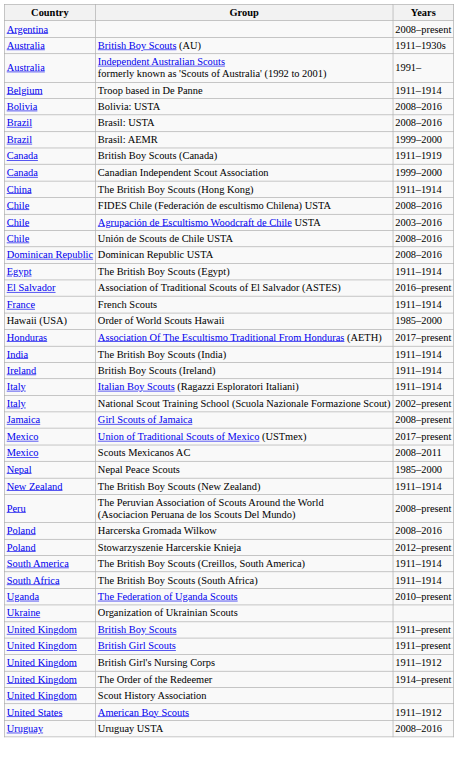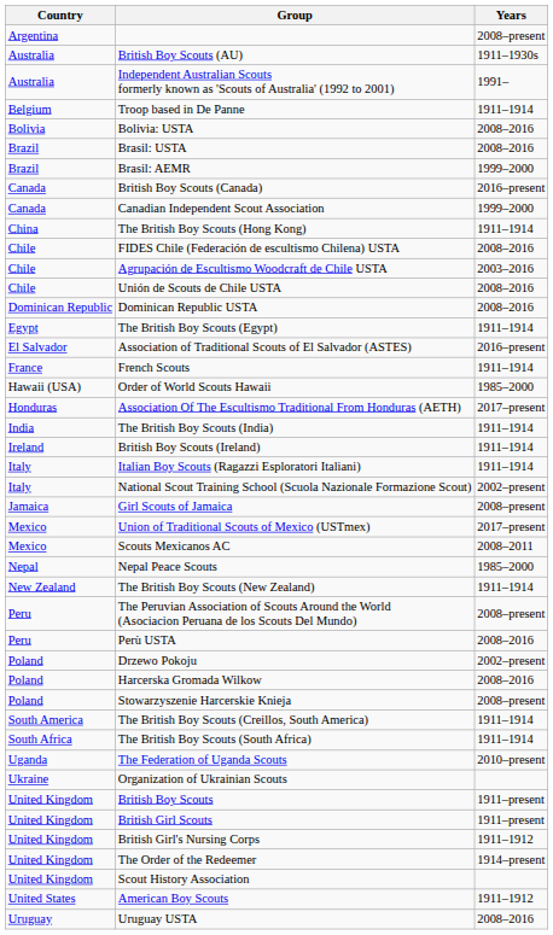British Boy Scouts (Canada) | Years: 1911–1919 -> 2016–present
+ row: Peru | Perù USTA | 2008–2016
+ row: Poland | Drzewo Pokoju | 2002–present
Stowarzyszenie Harcerskie Knieja | Years: 2012–present -> 2008–present
